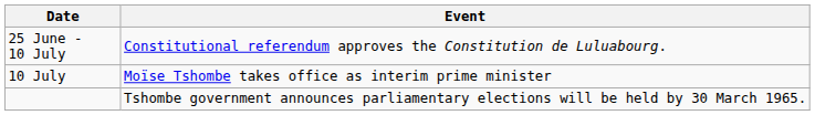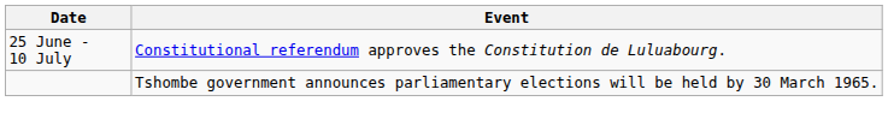- row: 10 July | Moïse Tshombe takes office as interim prime minister
